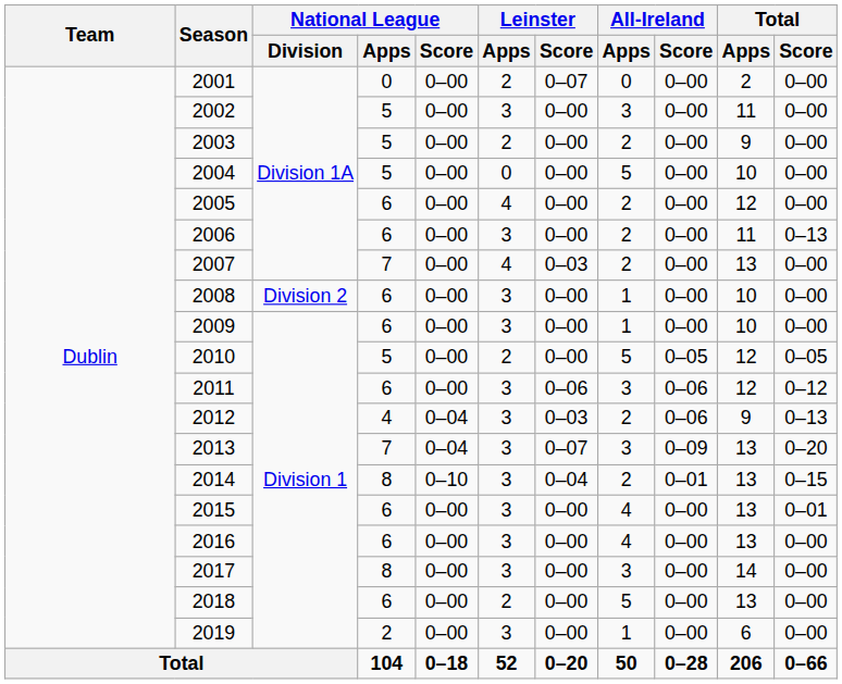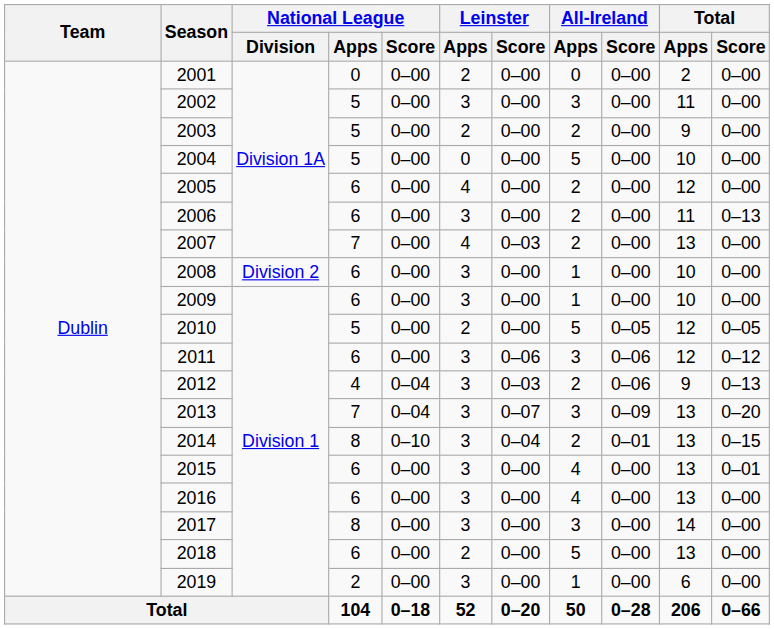2001 | Leinster / Score: 0–07 -> 0–00
